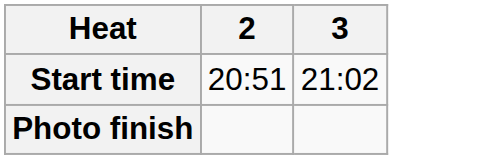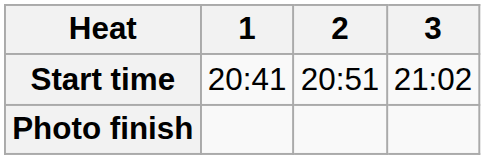+ column: 1 | 20:41
